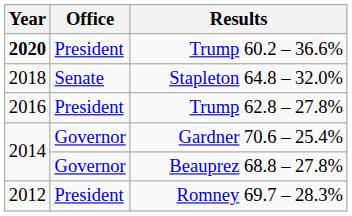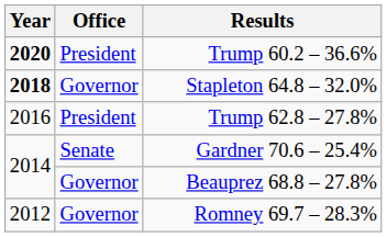Stapleton 64.8 – 32.0% | Year: normal -> bold
Stapleton 64.8 – 32.0% | Office: Senate -> Governor
Gardner 70.6 – 25.4% | Office: Governor -> Senate
Romney 69.7 – 28.3% | Office: President -> Governor
